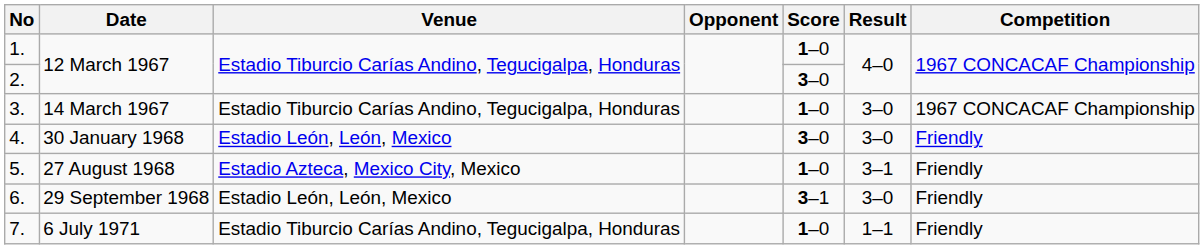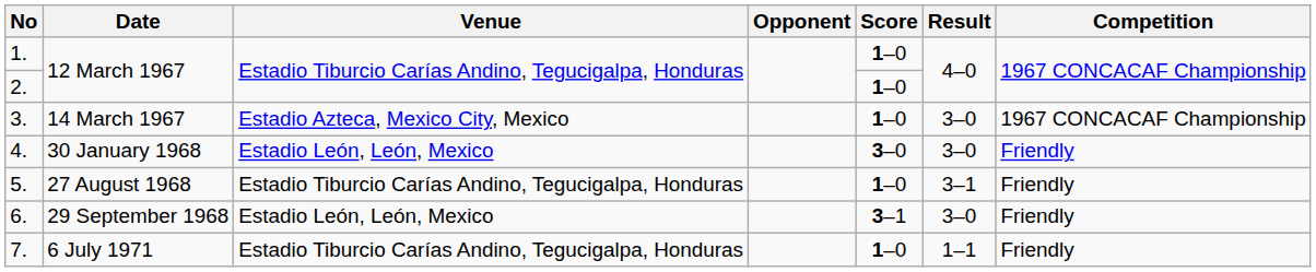2. | Score: 3–0 -> 1–0
3. | Venue: Estadio Tiburcio Carías Andino, Tegucigalpa, Honduras -> Estadio Azteca, Mexico City, Mexico
5. | Venue: Estadio Azteca, Mexico City, Mexico -> Estadio Tiburcio Carías Andino, Tegucigalpa, Honduras
